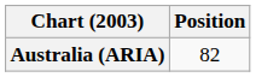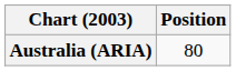Australia (ARIA) | Position: 82 -> 80
